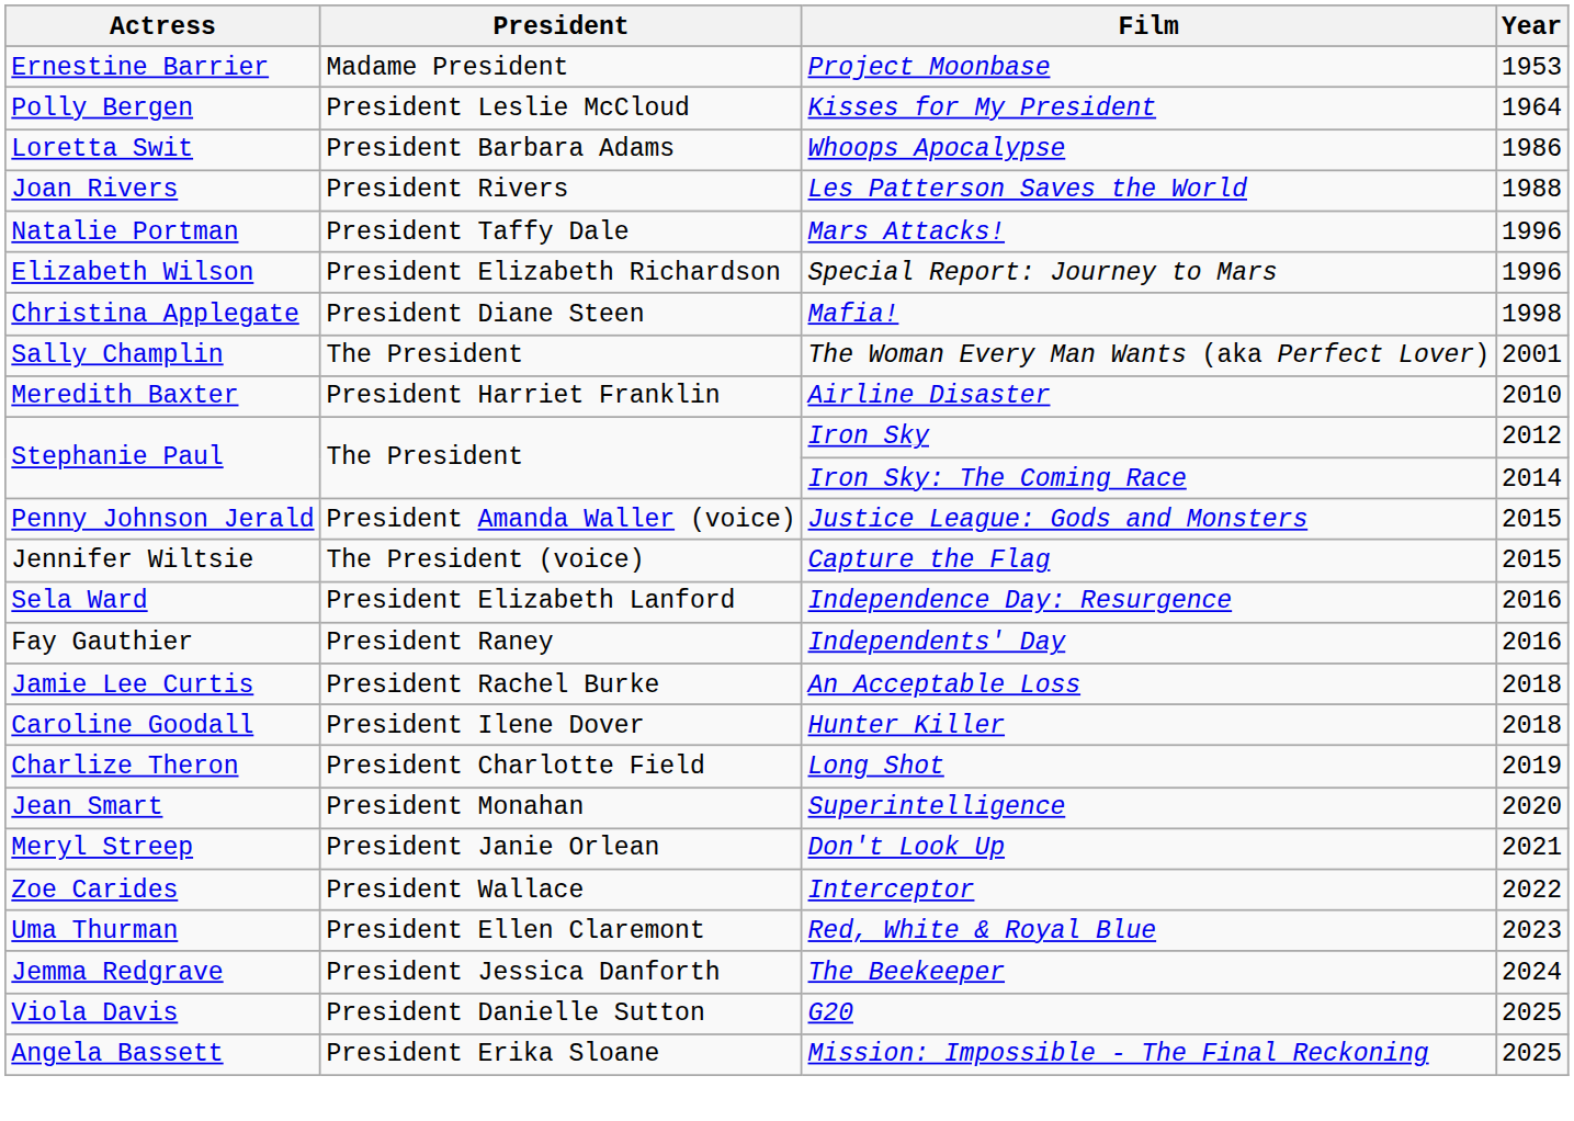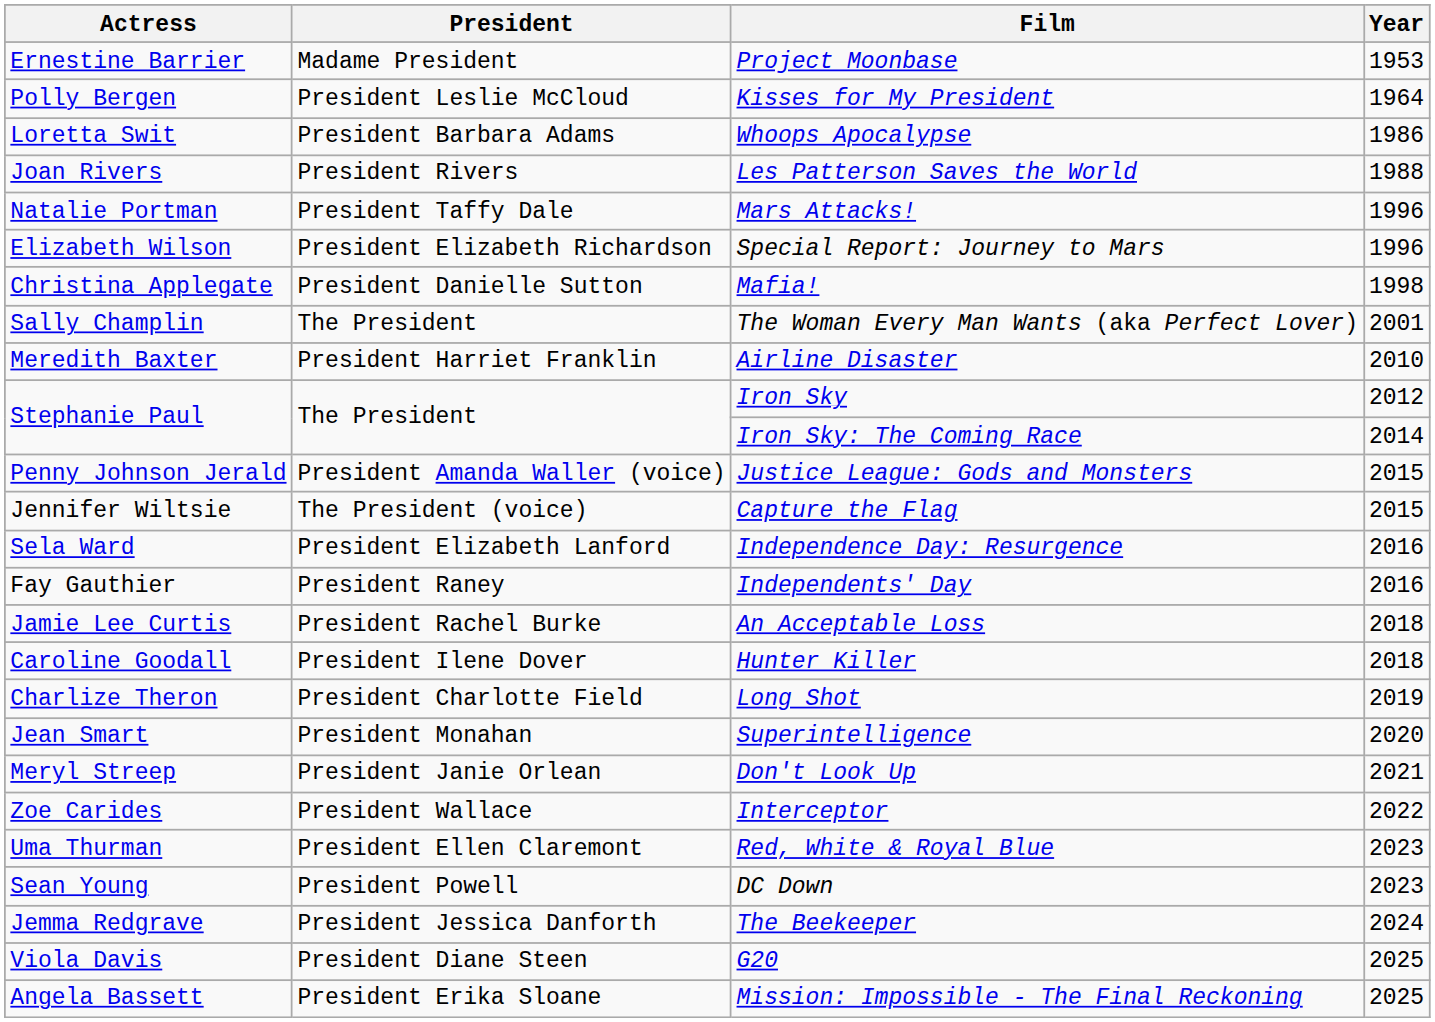Mafia! | President: President Diane Steen -> President Danielle Sutton
+ row: Sean Young | President Powell | DC Down | 2023
G20 | President: President Danielle Sutton -> President Diane Steen
